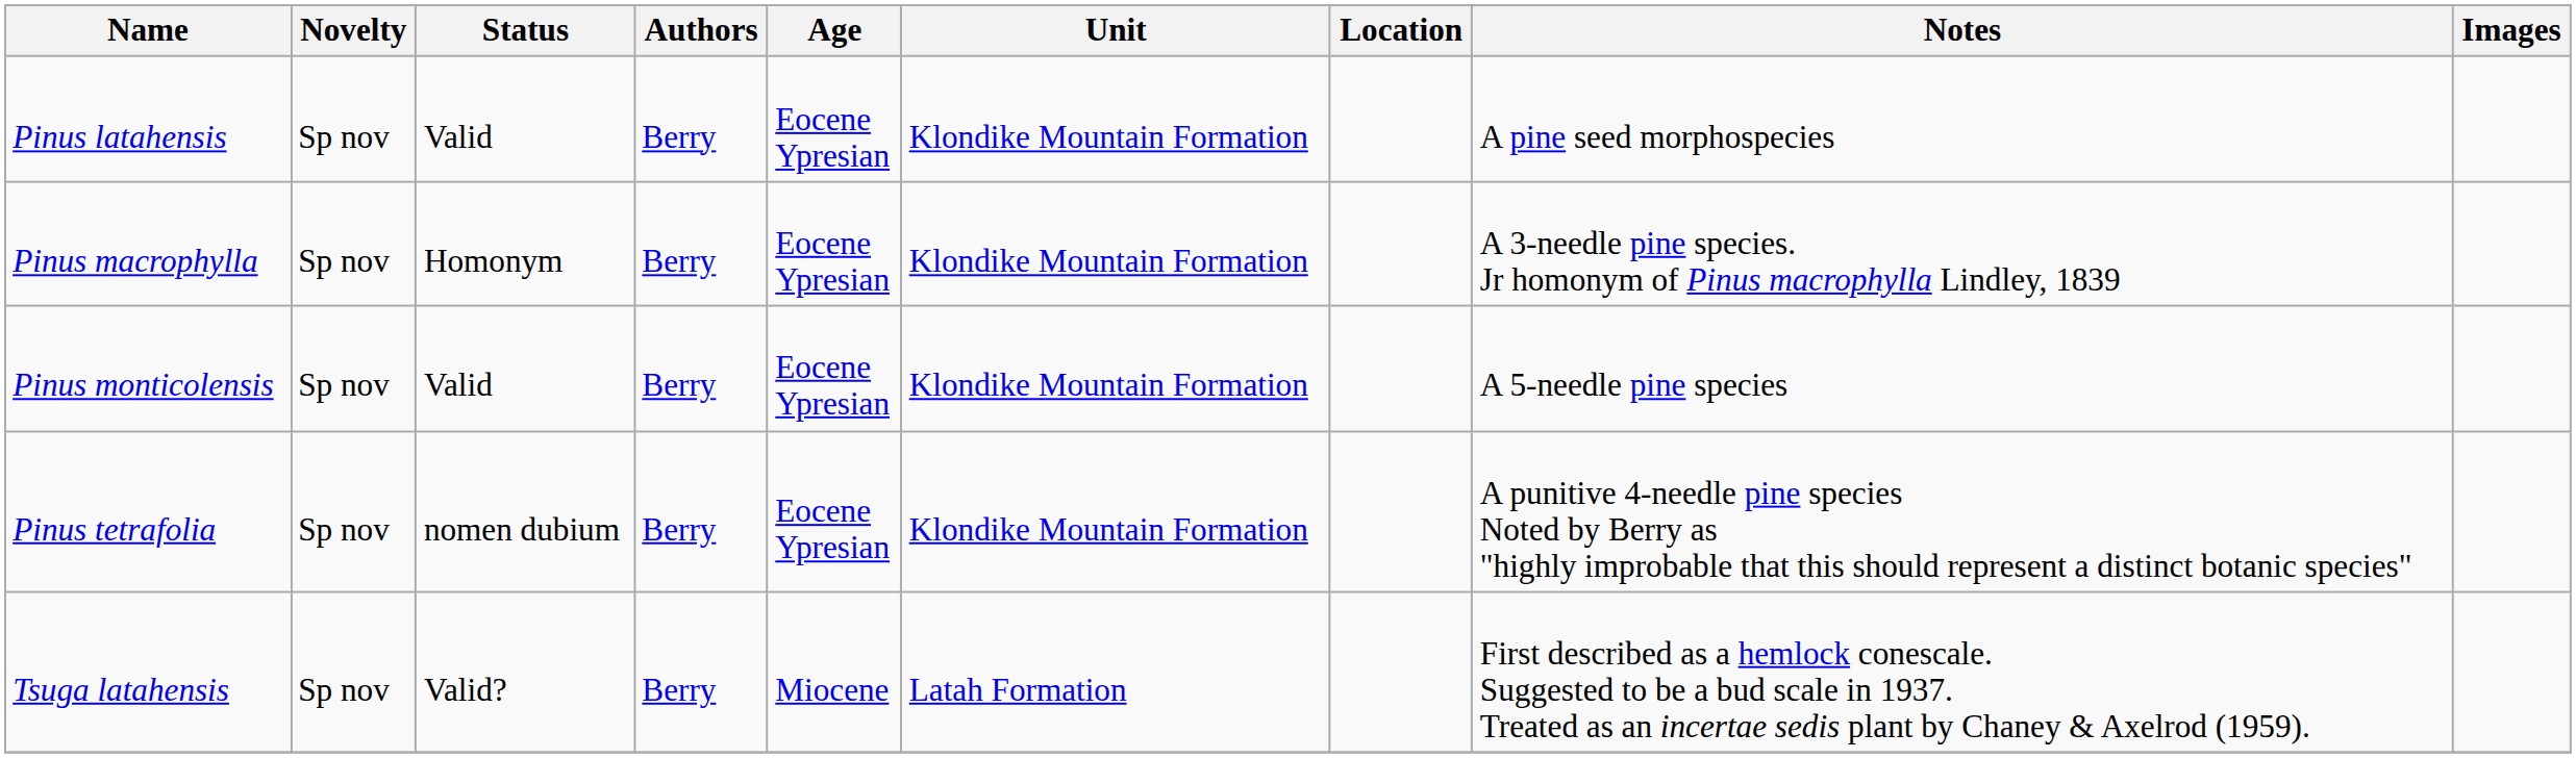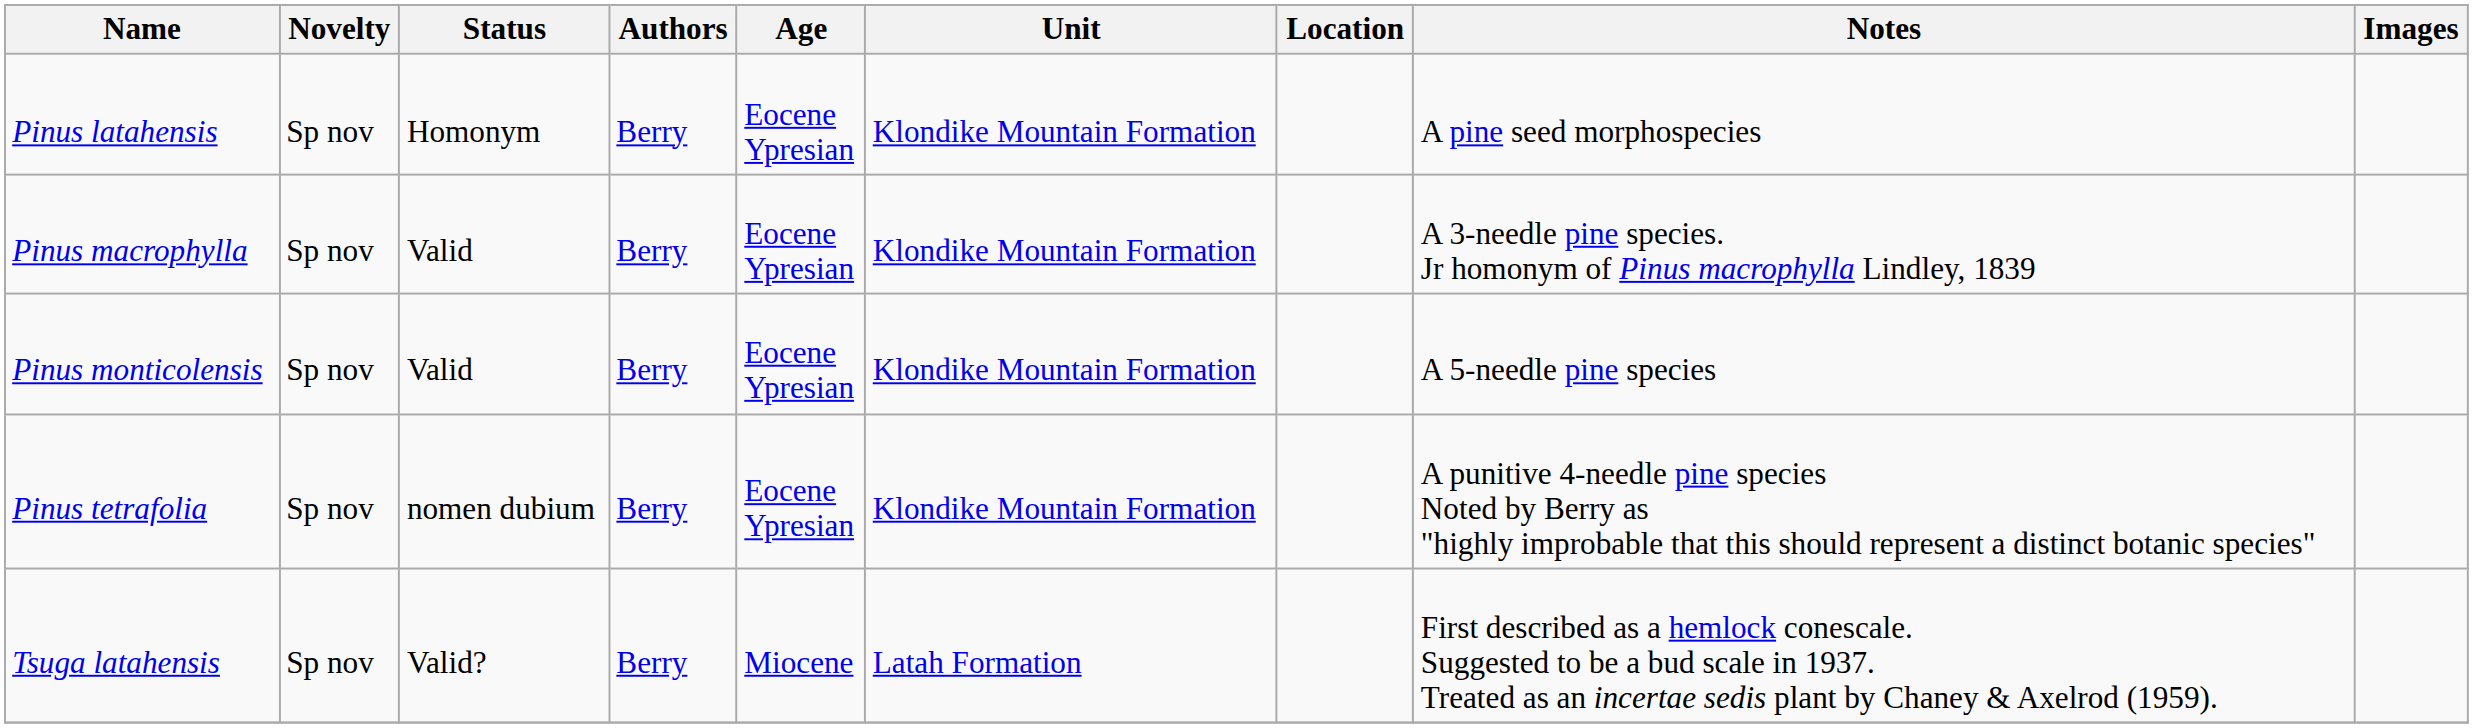Pinus latahensis | Status: Valid -> Homonym
Pinus macrophylla | Status: Homonym -> Valid
